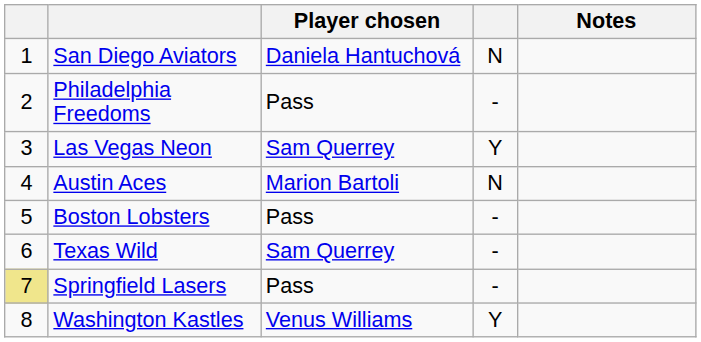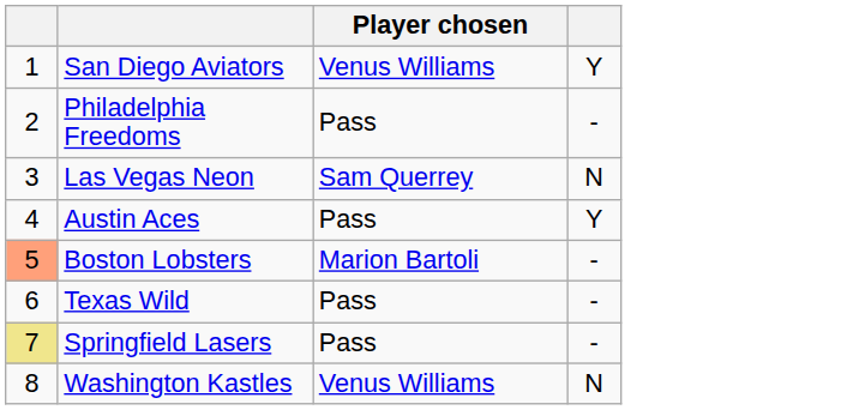- column: Notes
San Diego Aviators | Player chosen: Daniela Hantuchová -> Venus Williams
San Diego Aviators | column 4: N -> Y
Las Vegas Neon | column 4: Y -> N
Austin Aces | Player chosen: Marion Bartoli -> Pass
Austin Aces | column 4: N -> Y
Boston Lobsters | column 1: no background -> lightsalmon background
Boston Lobsters | Player chosen: Pass -> Marion Bartoli
Texas Wild | Player chosen: Sam Querrey -> Pass
Washington Kastles | column 4: Y -> N
